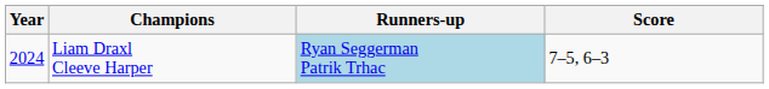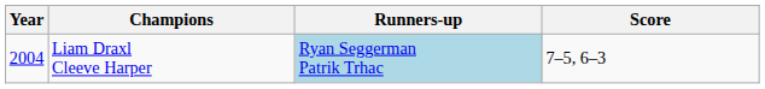Liam Draxl Cleeve Harper | Year: 2024 -> 2004
